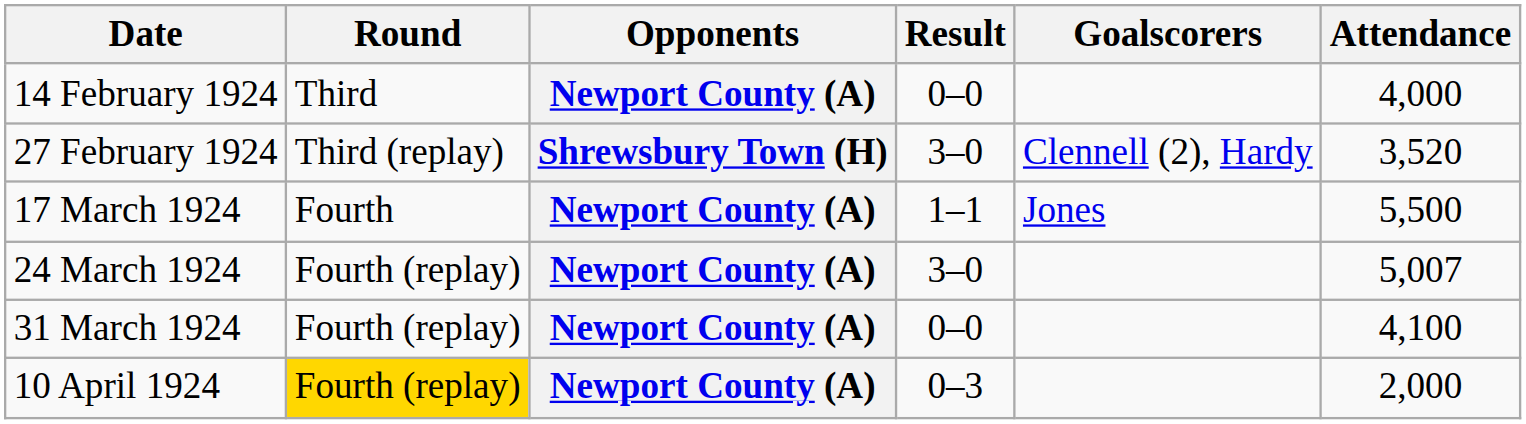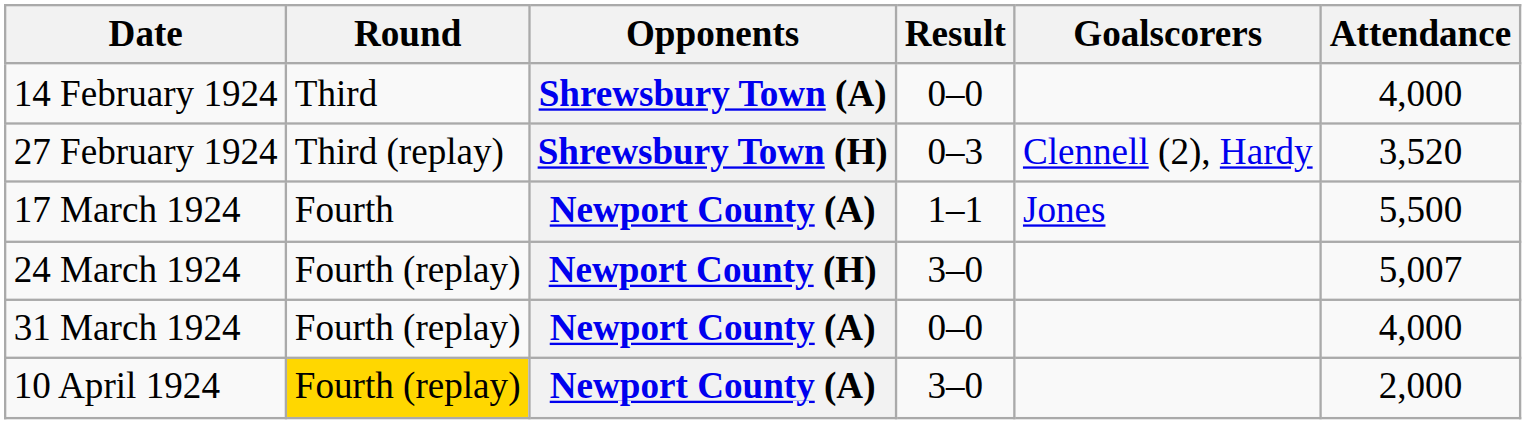14 February 1924 | Opponents: Newport County (A) -> Shrewsbury Town (A)
27 February 1924 | Result: 3–0 -> 0–3
24 March 1924 | Opponents: Newport County (A) -> Newport County (H)
31 March 1924 | Attendance: 4,100 -> 4,000
10 April 1924 | Result: 0–3 -> 3–0
